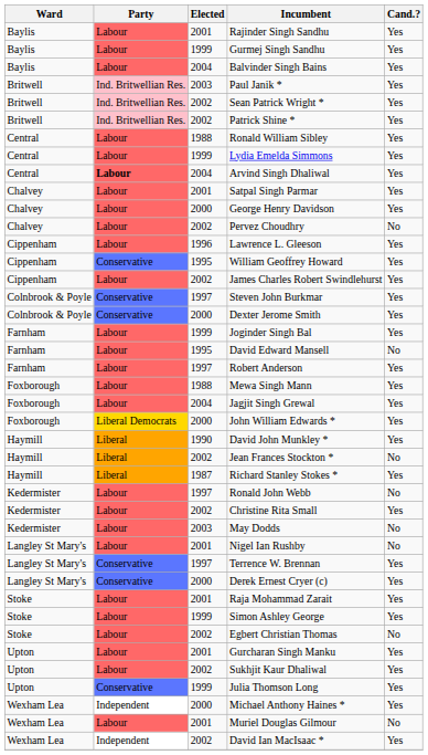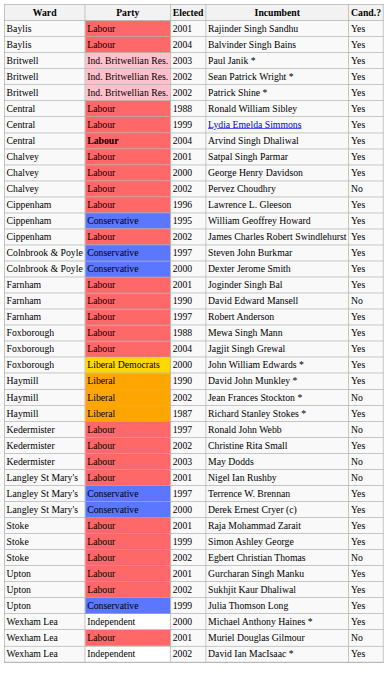- row: Baylis | Labour | 1999 | Gurmej Singh Sandhu | Yes
Joginder Singh Bal | Elected: 1999 -> 2001
David Edward Mansell | Elected: 1995 -> 1990
